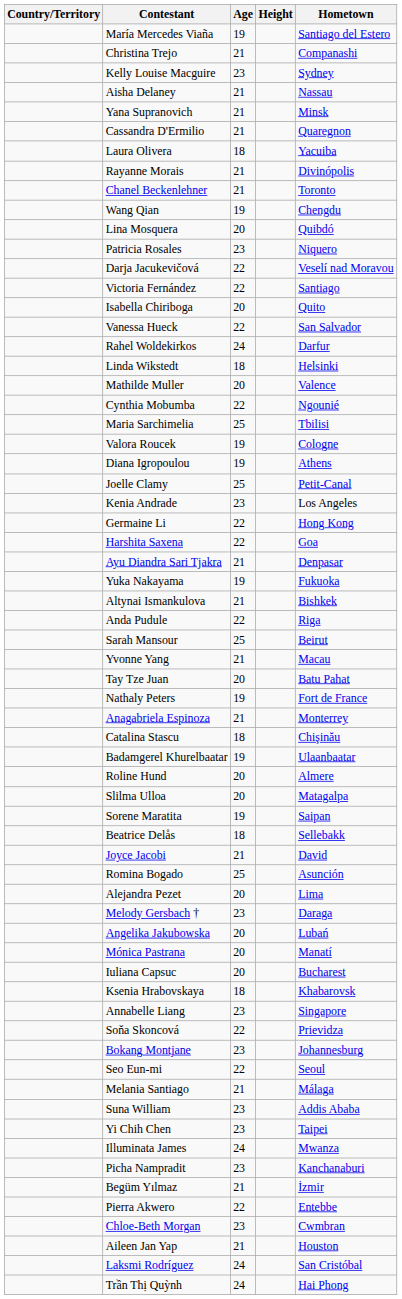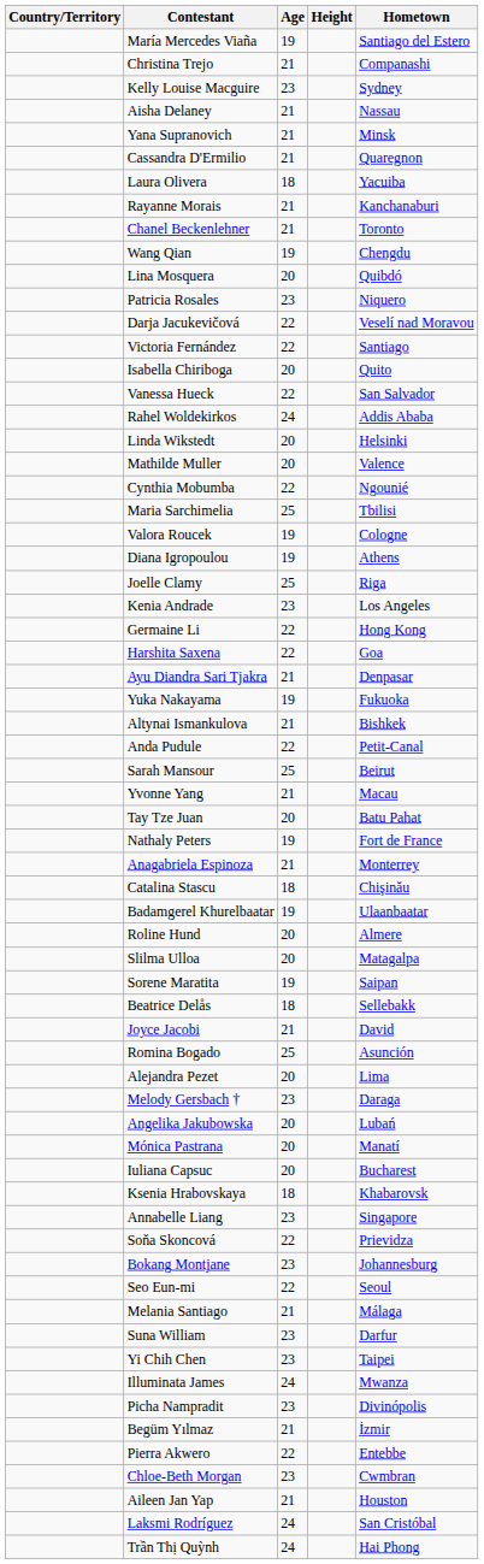Rayanne Morais | Hometown: Divinópolis -> Kanchanaburi
Rahel Woldekirkos | Hometown: Darfur -> Addis Ababa
Linda Wikstedt | Age: 18 -> 20
Joelle Clamy | Hometown: Petit-Canal -> Riga
Anda Pudule | Hometown: Riga -> Petit-Canal
Suna William | Hometown: Addis Ababa -> Darfur
Picha Nampradit | Hometown: Kanchanaburi -> Divinópolis
